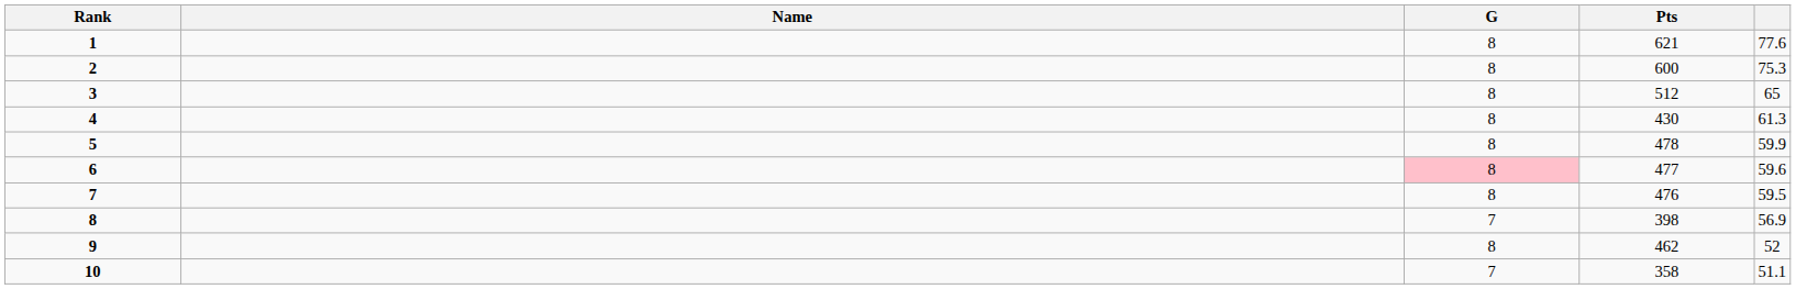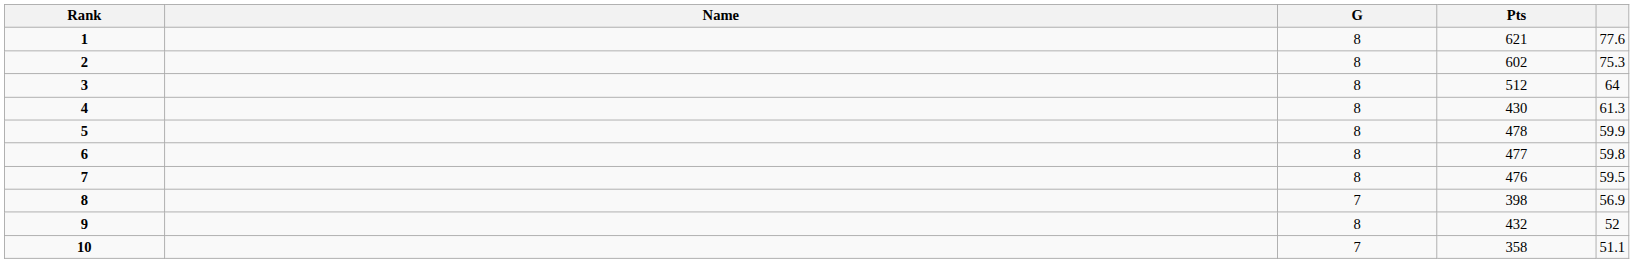2 | Pts: 600 -> 602
3 | column 5: 65 -> 64
6 | G: pink background -> no background
6 | column 5: 59.6 -> 59.8
9 | Pts: 462 -> 432
